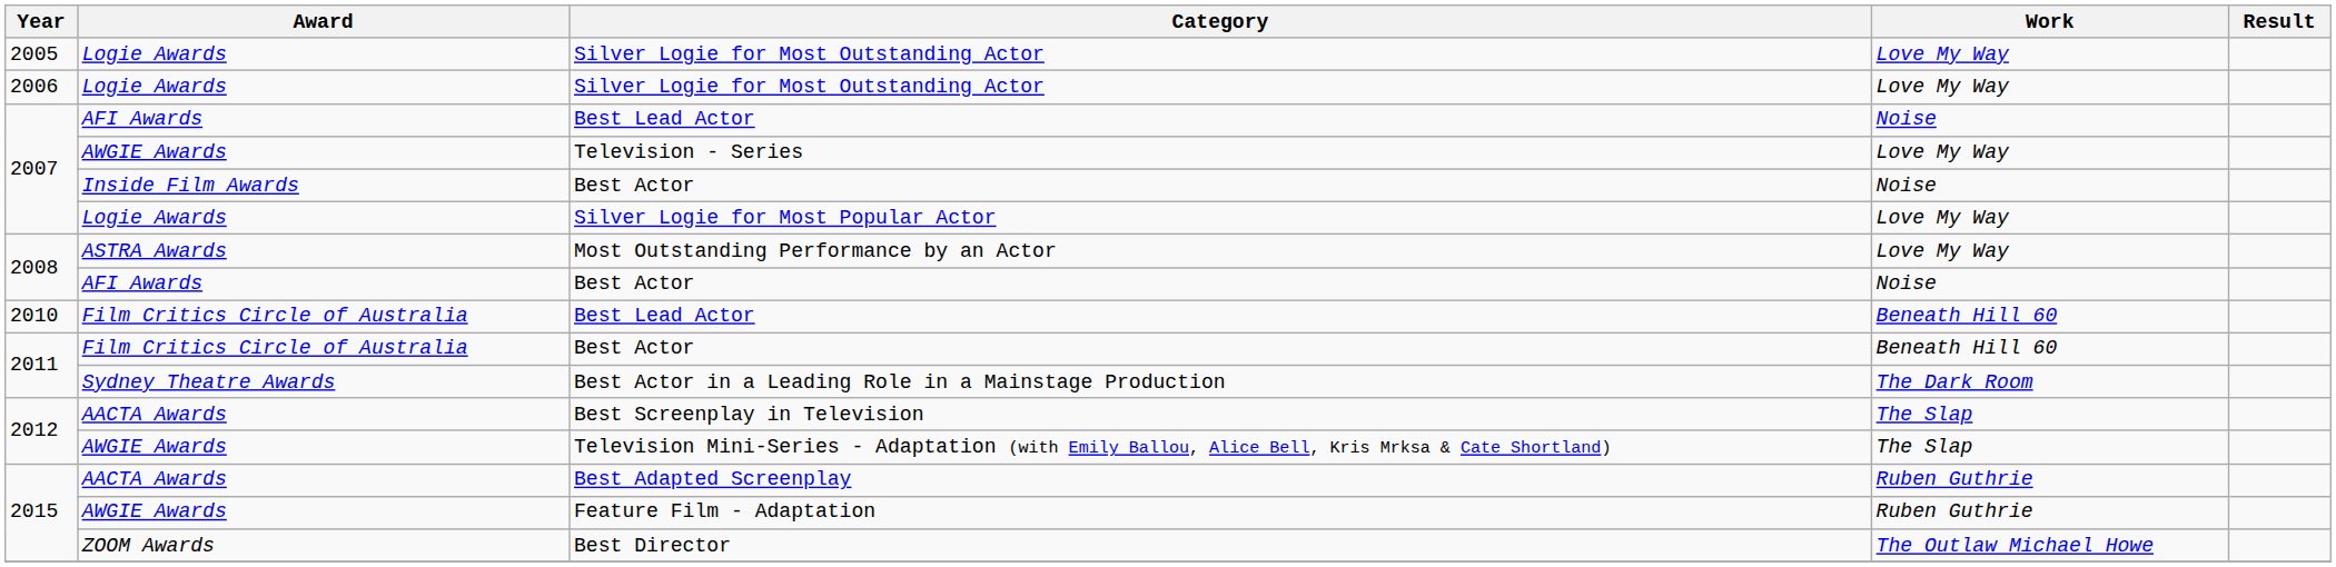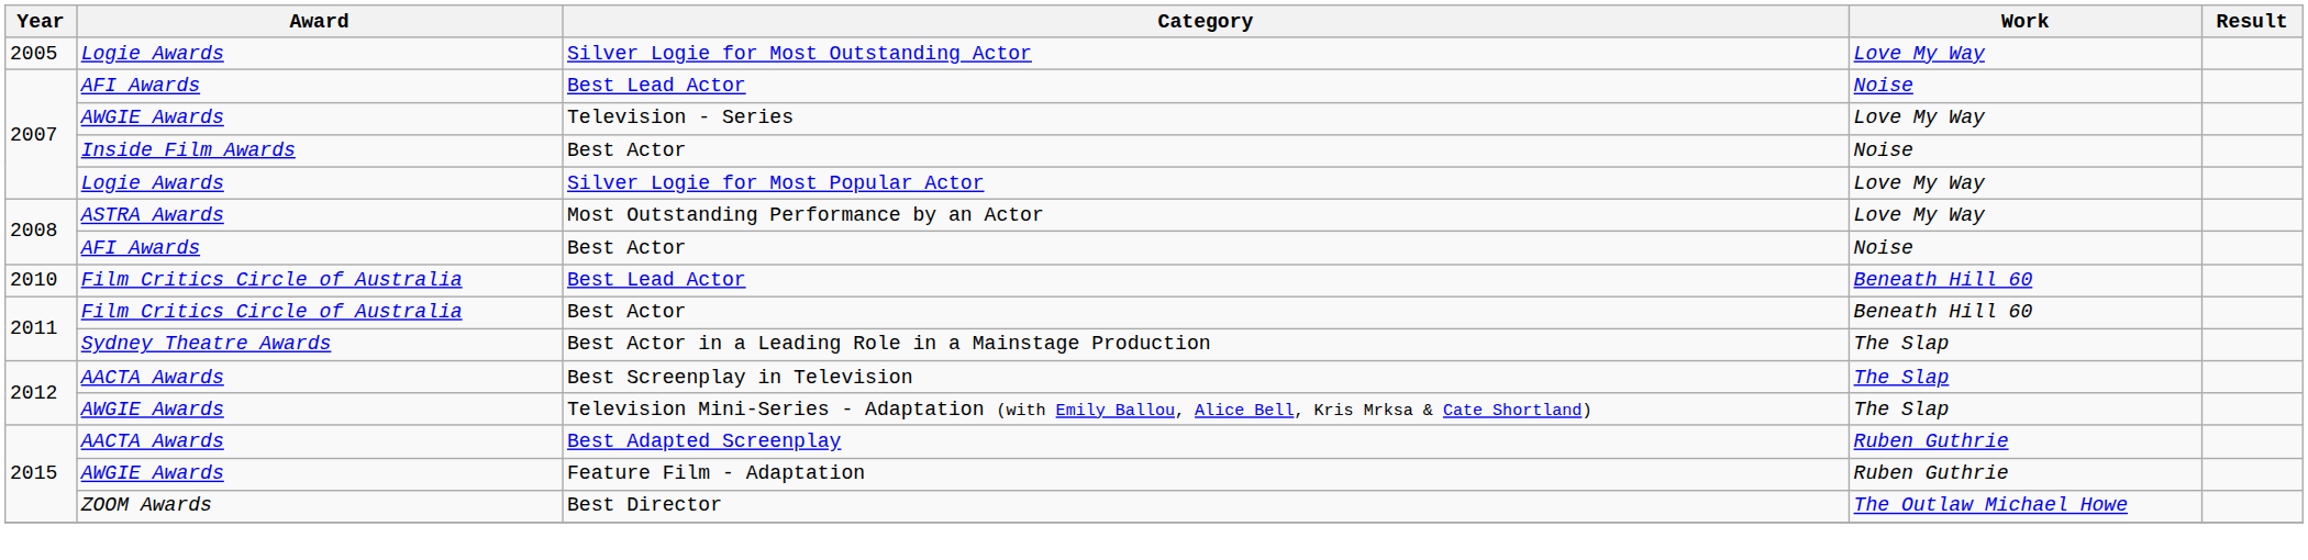- row: 2006 | Logie Awards | Silver Logie for Most Outstanding Actor | Love My Way
Best Actor in a Leading Role in a Mainstage Production | Work: The Dark Room -> The Slap
